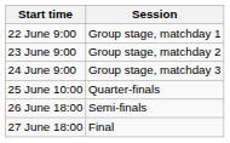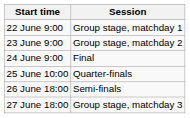24 June 9:00 | Session: Group stage, matchday 3 -> Final
27 June 18:00 | Session: Final -> Group stage, matchday 3
